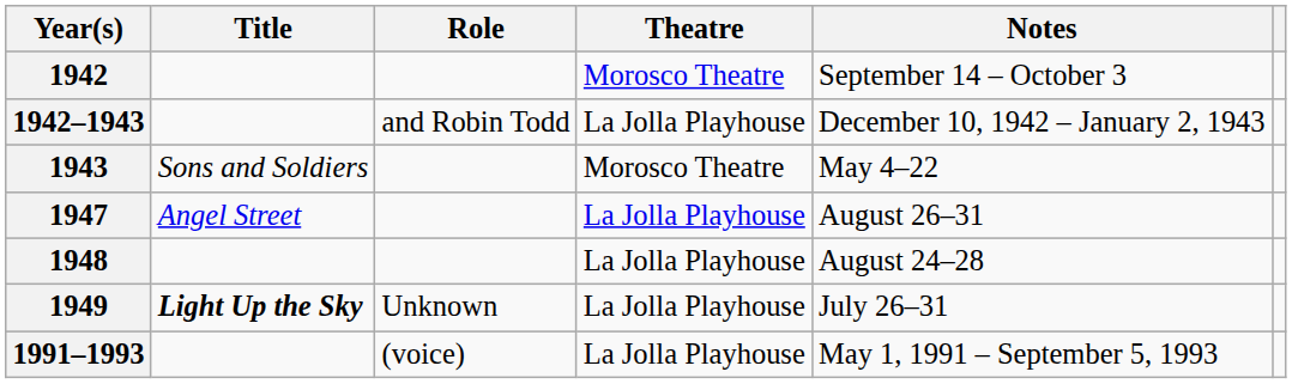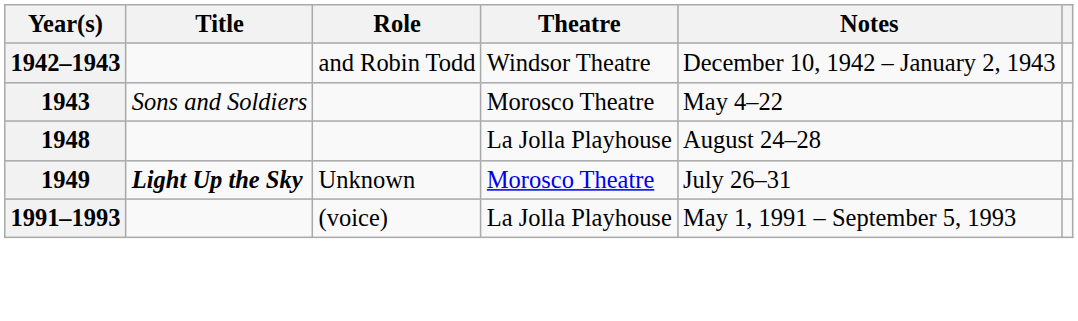- row: 1942 | Morosco Theatre | September 14 – October 3
1942–1943 | Theatre: La Jolla Playhouse -> Windsor Theatre
- row: 1947 | Angel Street | La Jolla Playhouse | August 26–31
1949 | Theatre: La Jolla Playhouse -> Morosco Theatre
